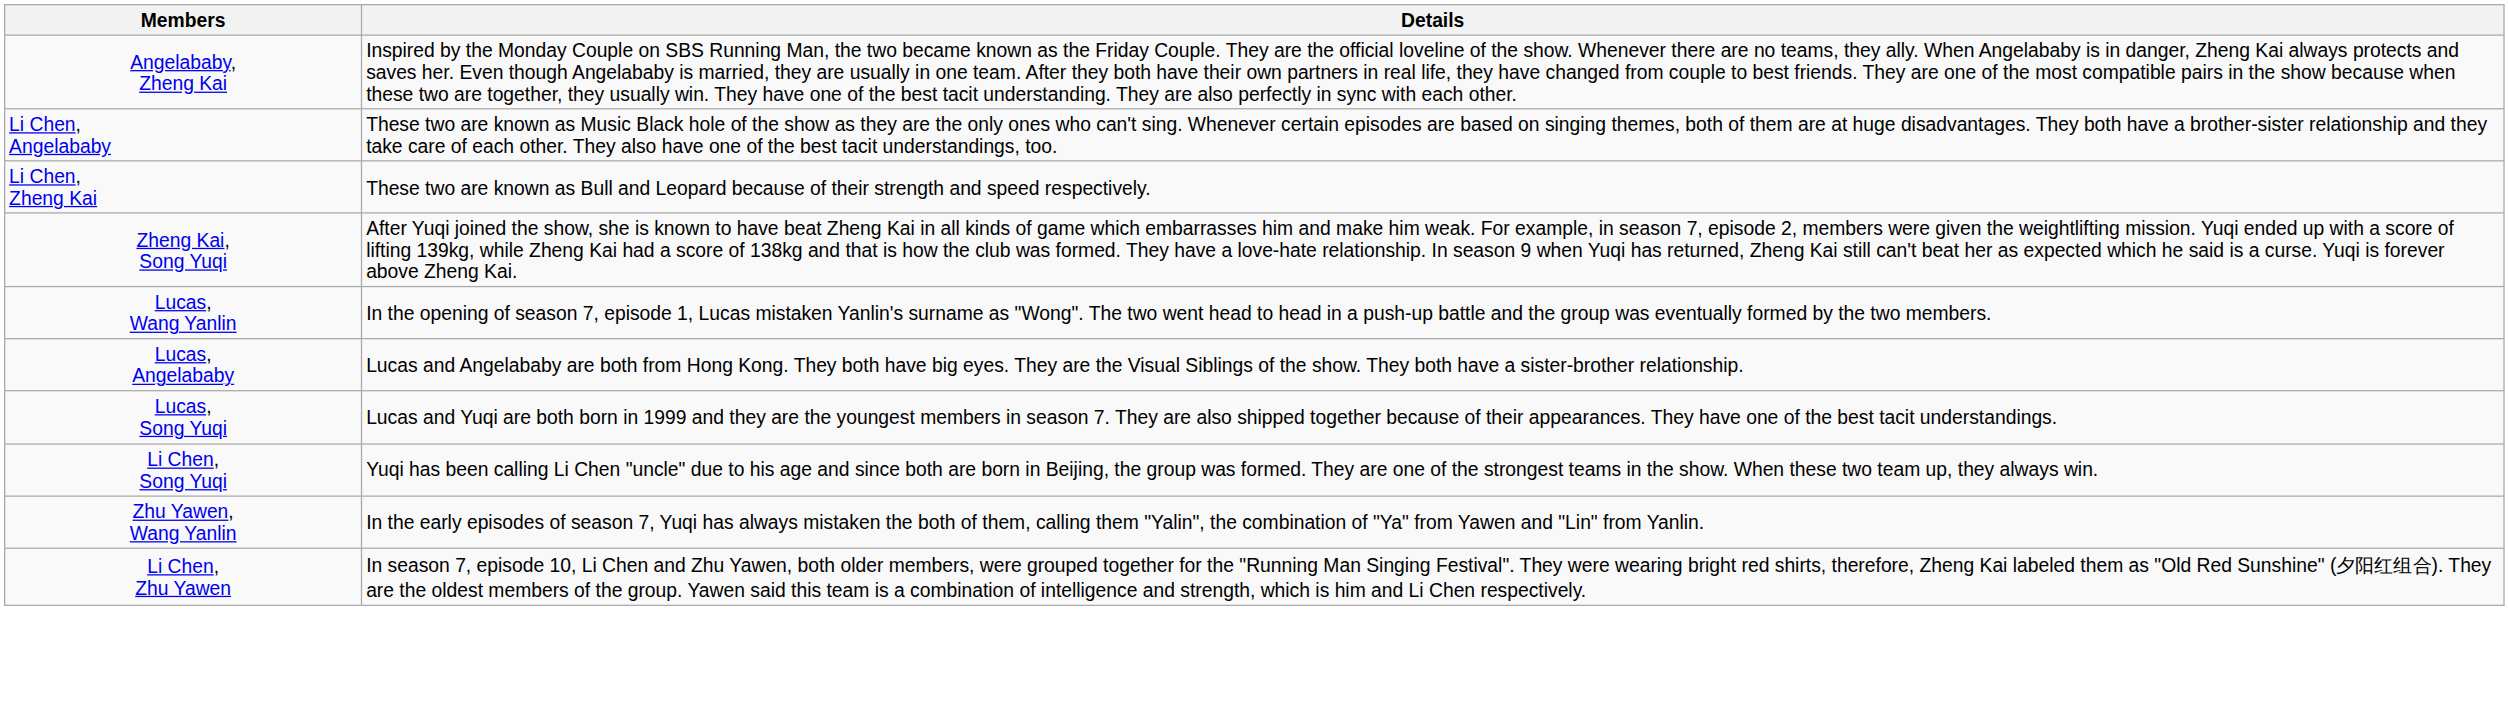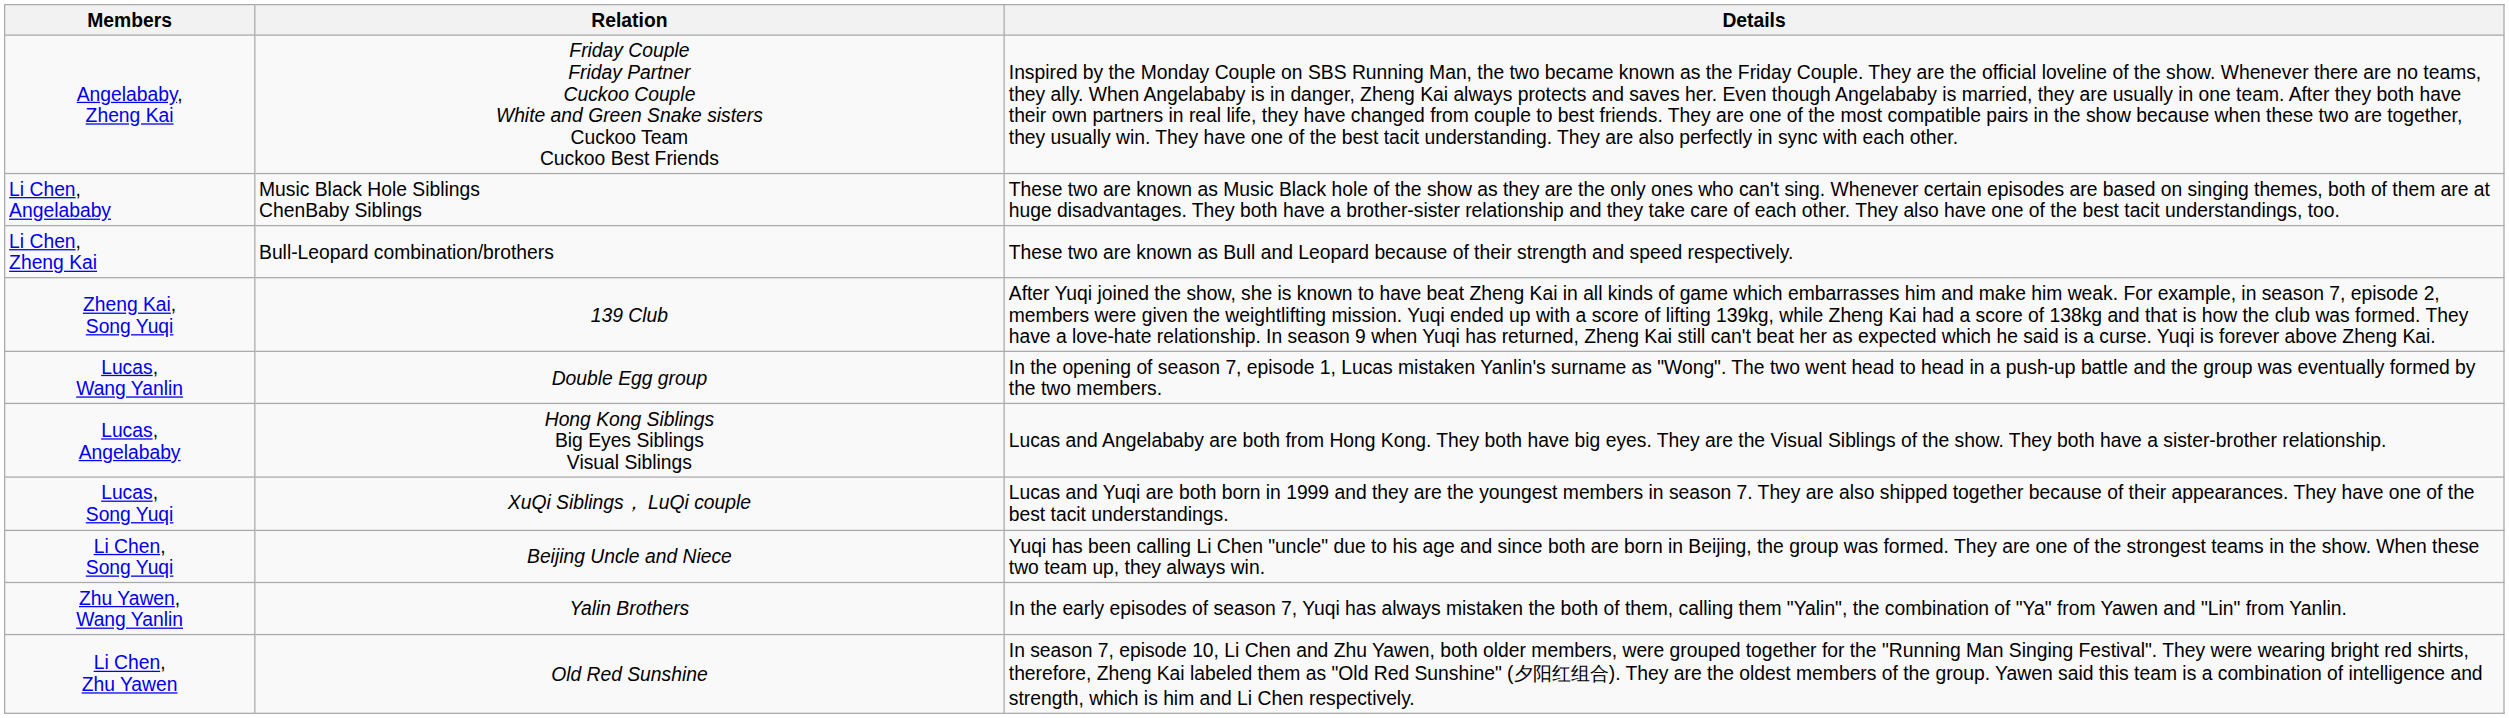+ column: Relation | Friday Couple Friday Partner Cuckoo Couple White and Green Snake sisters Cuckoo Team Cuckoo Best Friends | Music Black Hole Siblings ChenBaby Siblings | Bull-Leopard combination/brothers | 139 Club | Double Egg group | Hong Kong Siblings Big Eyes Siblings Visual Siblings | XuQi Siblings， LuQi couple | Beijing Uncle and Niece | Yalin Brothers | Old Red Sunshine
